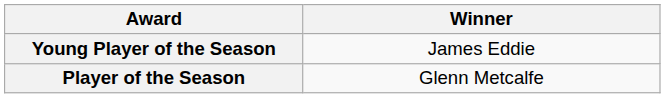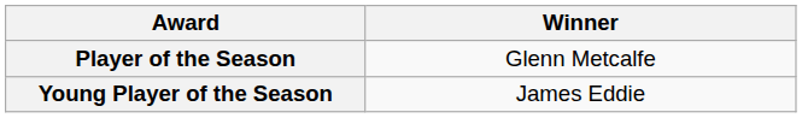rows swapped: Player of the Season <-> Young Player of the Season
